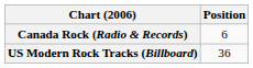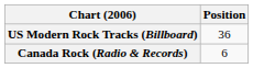rows swapped: Canada Rock (Radio & Records) <-> US Modern Rock Tracks (Billboard)
